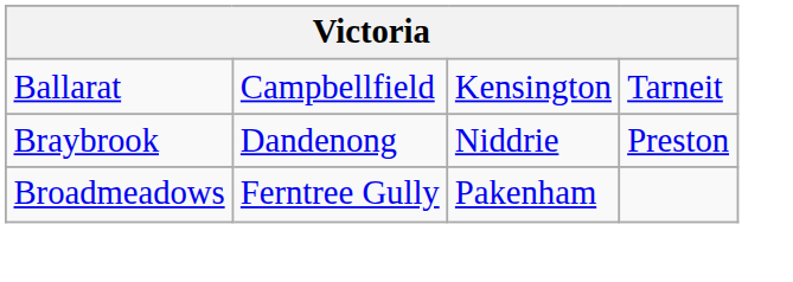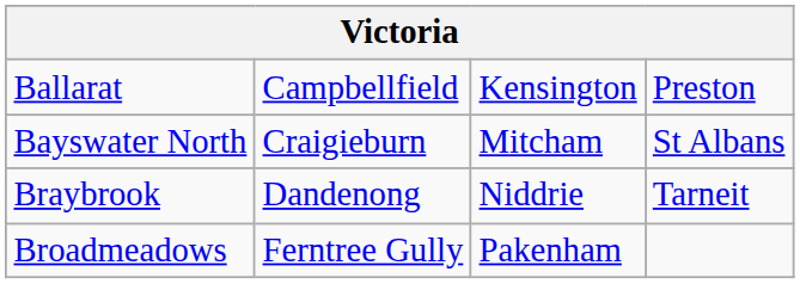Ballarat | column 4: Tarneit -> Preston
+ row: Bayswater North | Craigieburn | Mitcham | St Albans
Braybrook | column 4: Preston -> Tarneit
